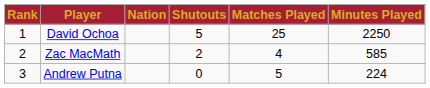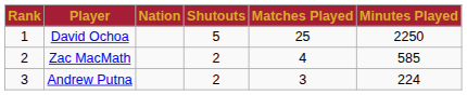Andrew Putna | Shutouts: 0 -> 2
Andrew Putna | Matches Played: 5 -> 3
